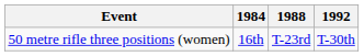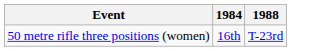- column: 1992 | T-30th
